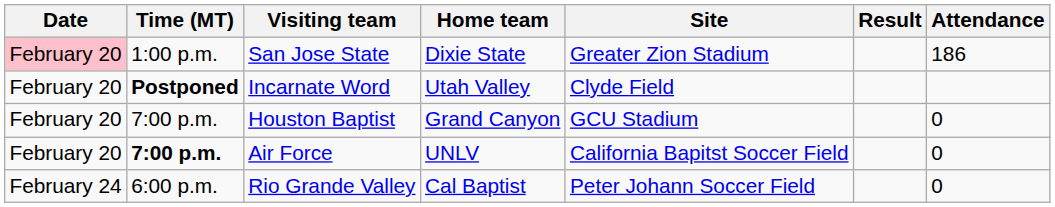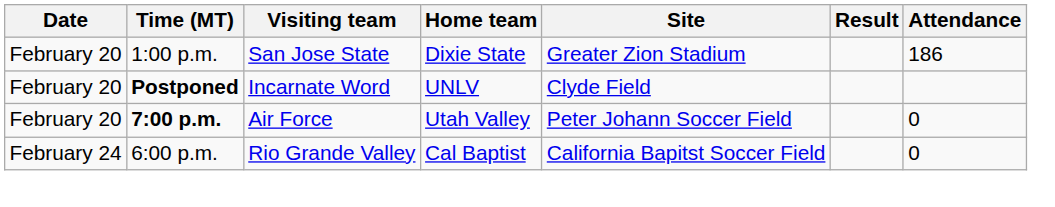San Jose State | Date: pink background -> no background
Incarnate Word | Home team: Utah Valley -> UNLV
- row: February 20 | 7:00 p.m. | Houston Baptist | Grand Canyon | GCU Stadium | 0
Air Force | Home team: UNLV -> Utah Valley
Air Force | Site: California Bapitst Soccer Field -> Peter Johann Soccer Field
Rio Grande Valley | Site: Peter Johann Soccer Field -> California Bapitst Soccer Field
